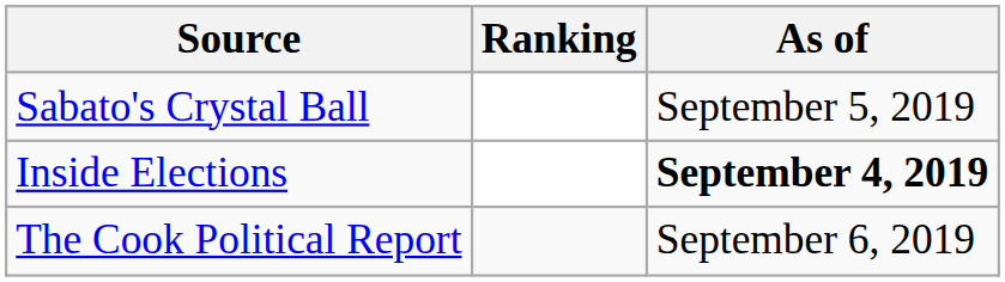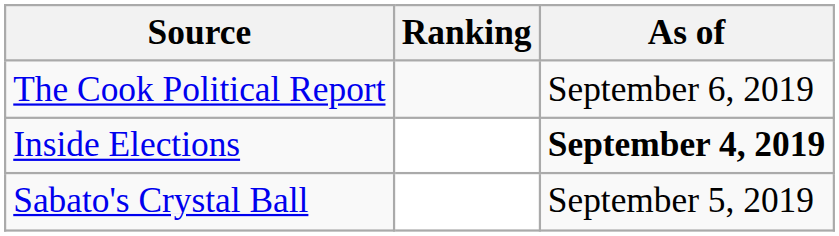rows swapped: The Cook Political Report <-> Sabato's Crystal Ball
